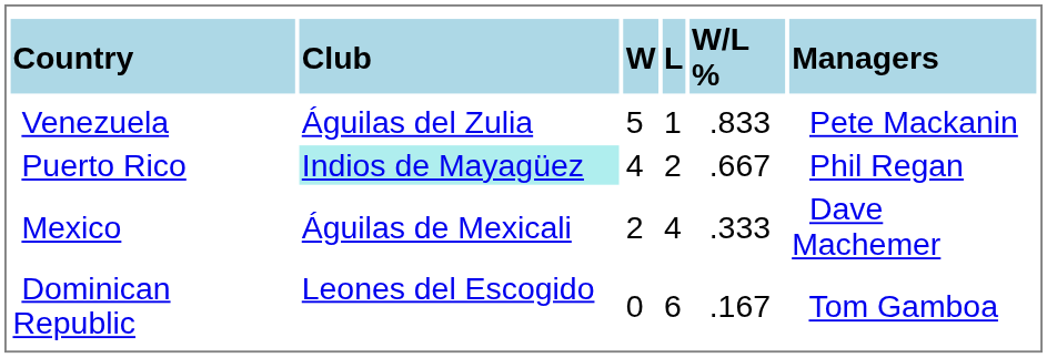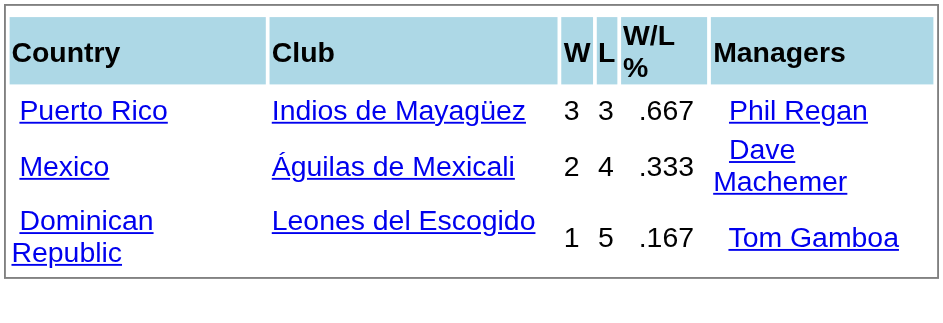- row: Venezuela | Águilas del Zulia | 5 | 1 | .833 | Pete Mackanin
Puerto Rico | column 2: paleturquoise background -> no background
Puerto Rico | column 3: 4 -> 3
Puerto Rico | column 4: 2 -> 3
Dominican Republic | column 3: 0 -> 1
Dominican Republic | column 4: 6 -> 5
